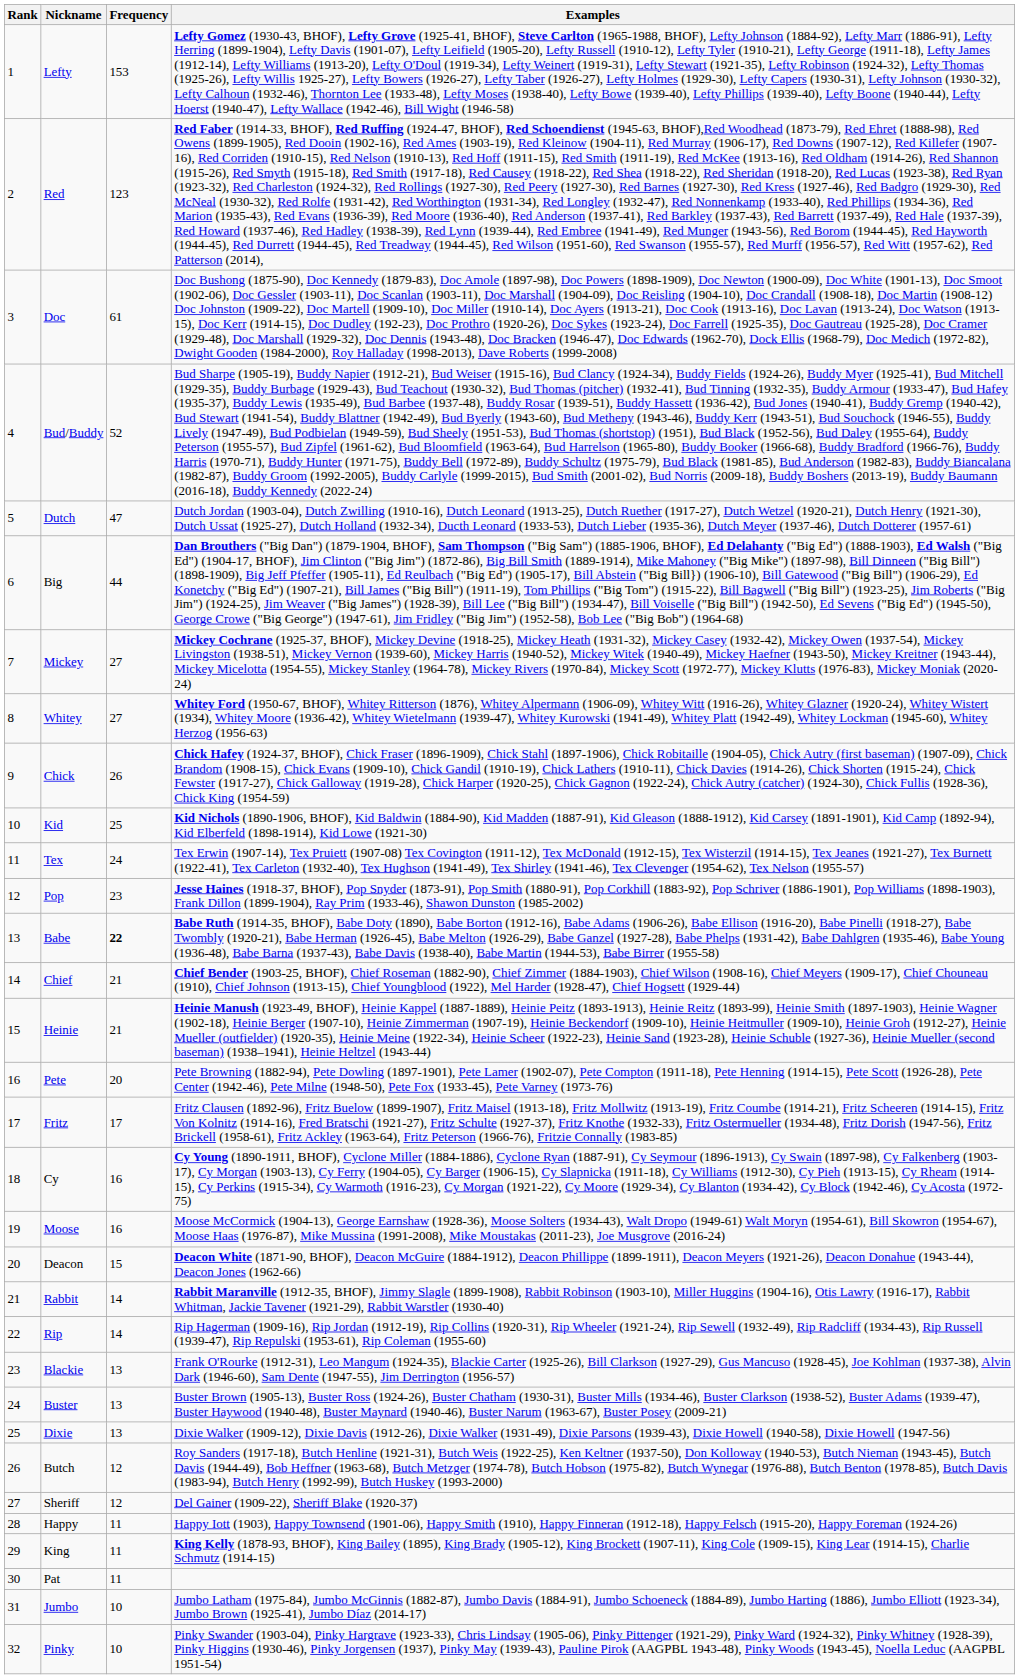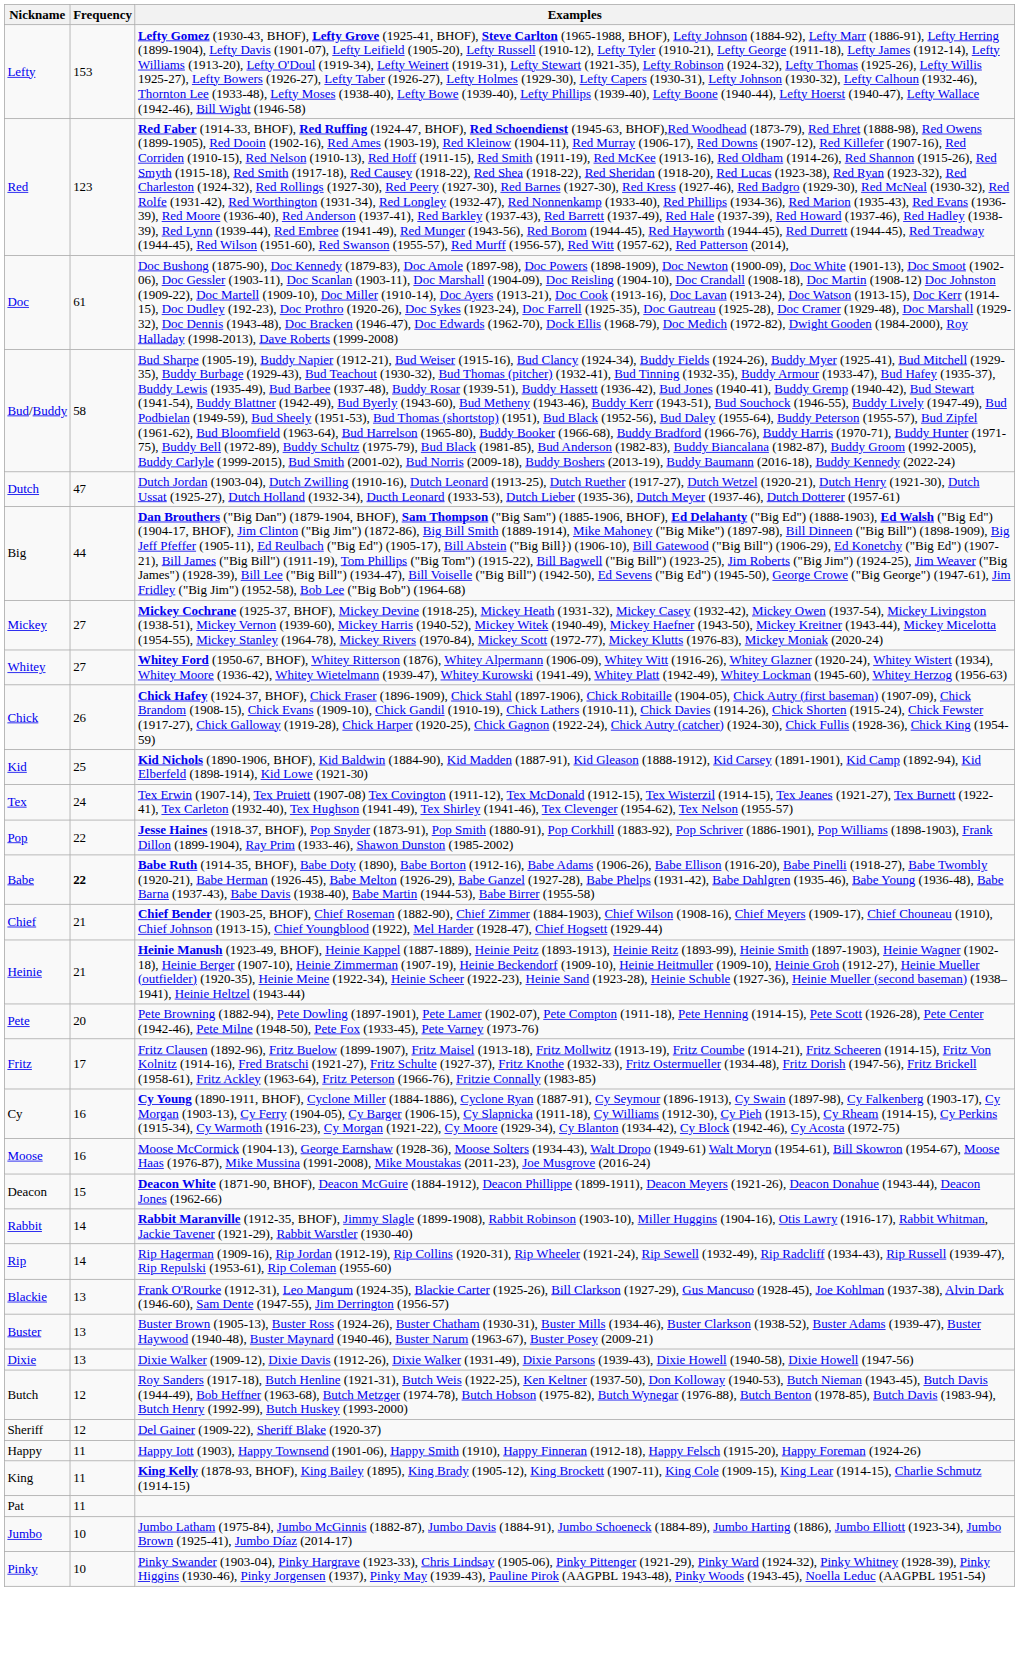- column: Rank | 1 | 2 | 3 | 4 | 5 | 6 | 7 | 8 | 9 | 10 | 11 | 12 | 13 | 14 | 15 | 16 | 17 | 18 | 19 | 20 | 21 | 22 | 23 | 24 | 25 | 26 | 27 | 28 | 29 | 30 | 31 | 32
Bud/Buddy | Frequency: 52 -> 58
Pop | Frequency: 23 -> 22
